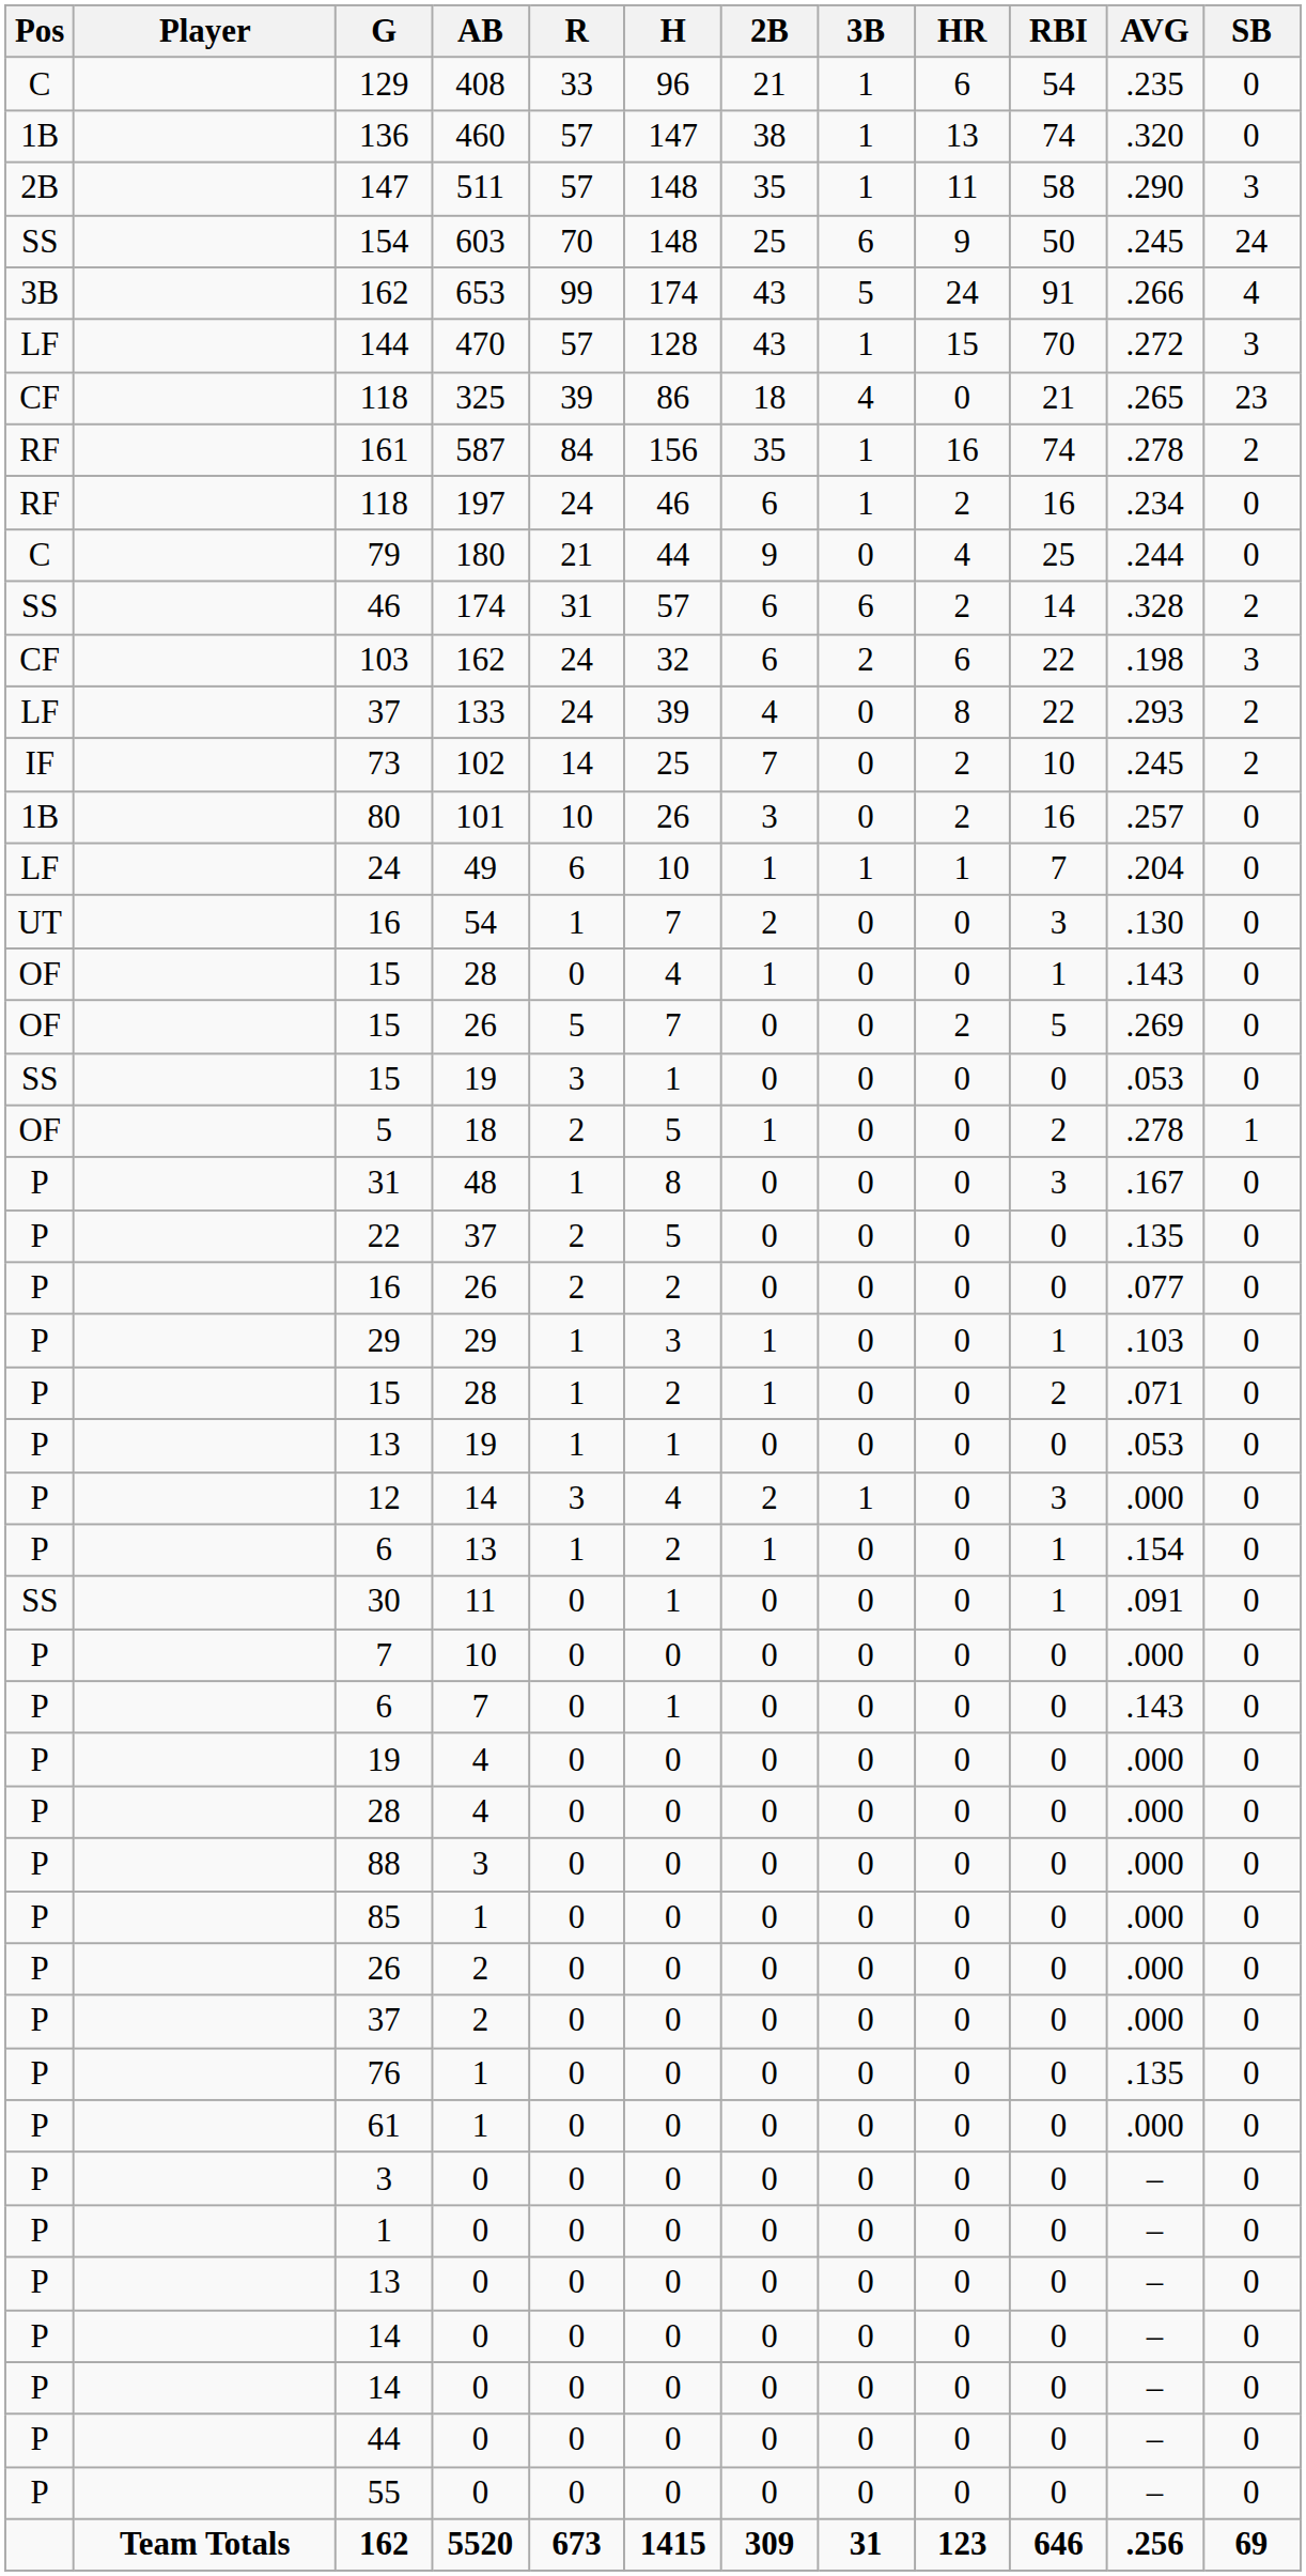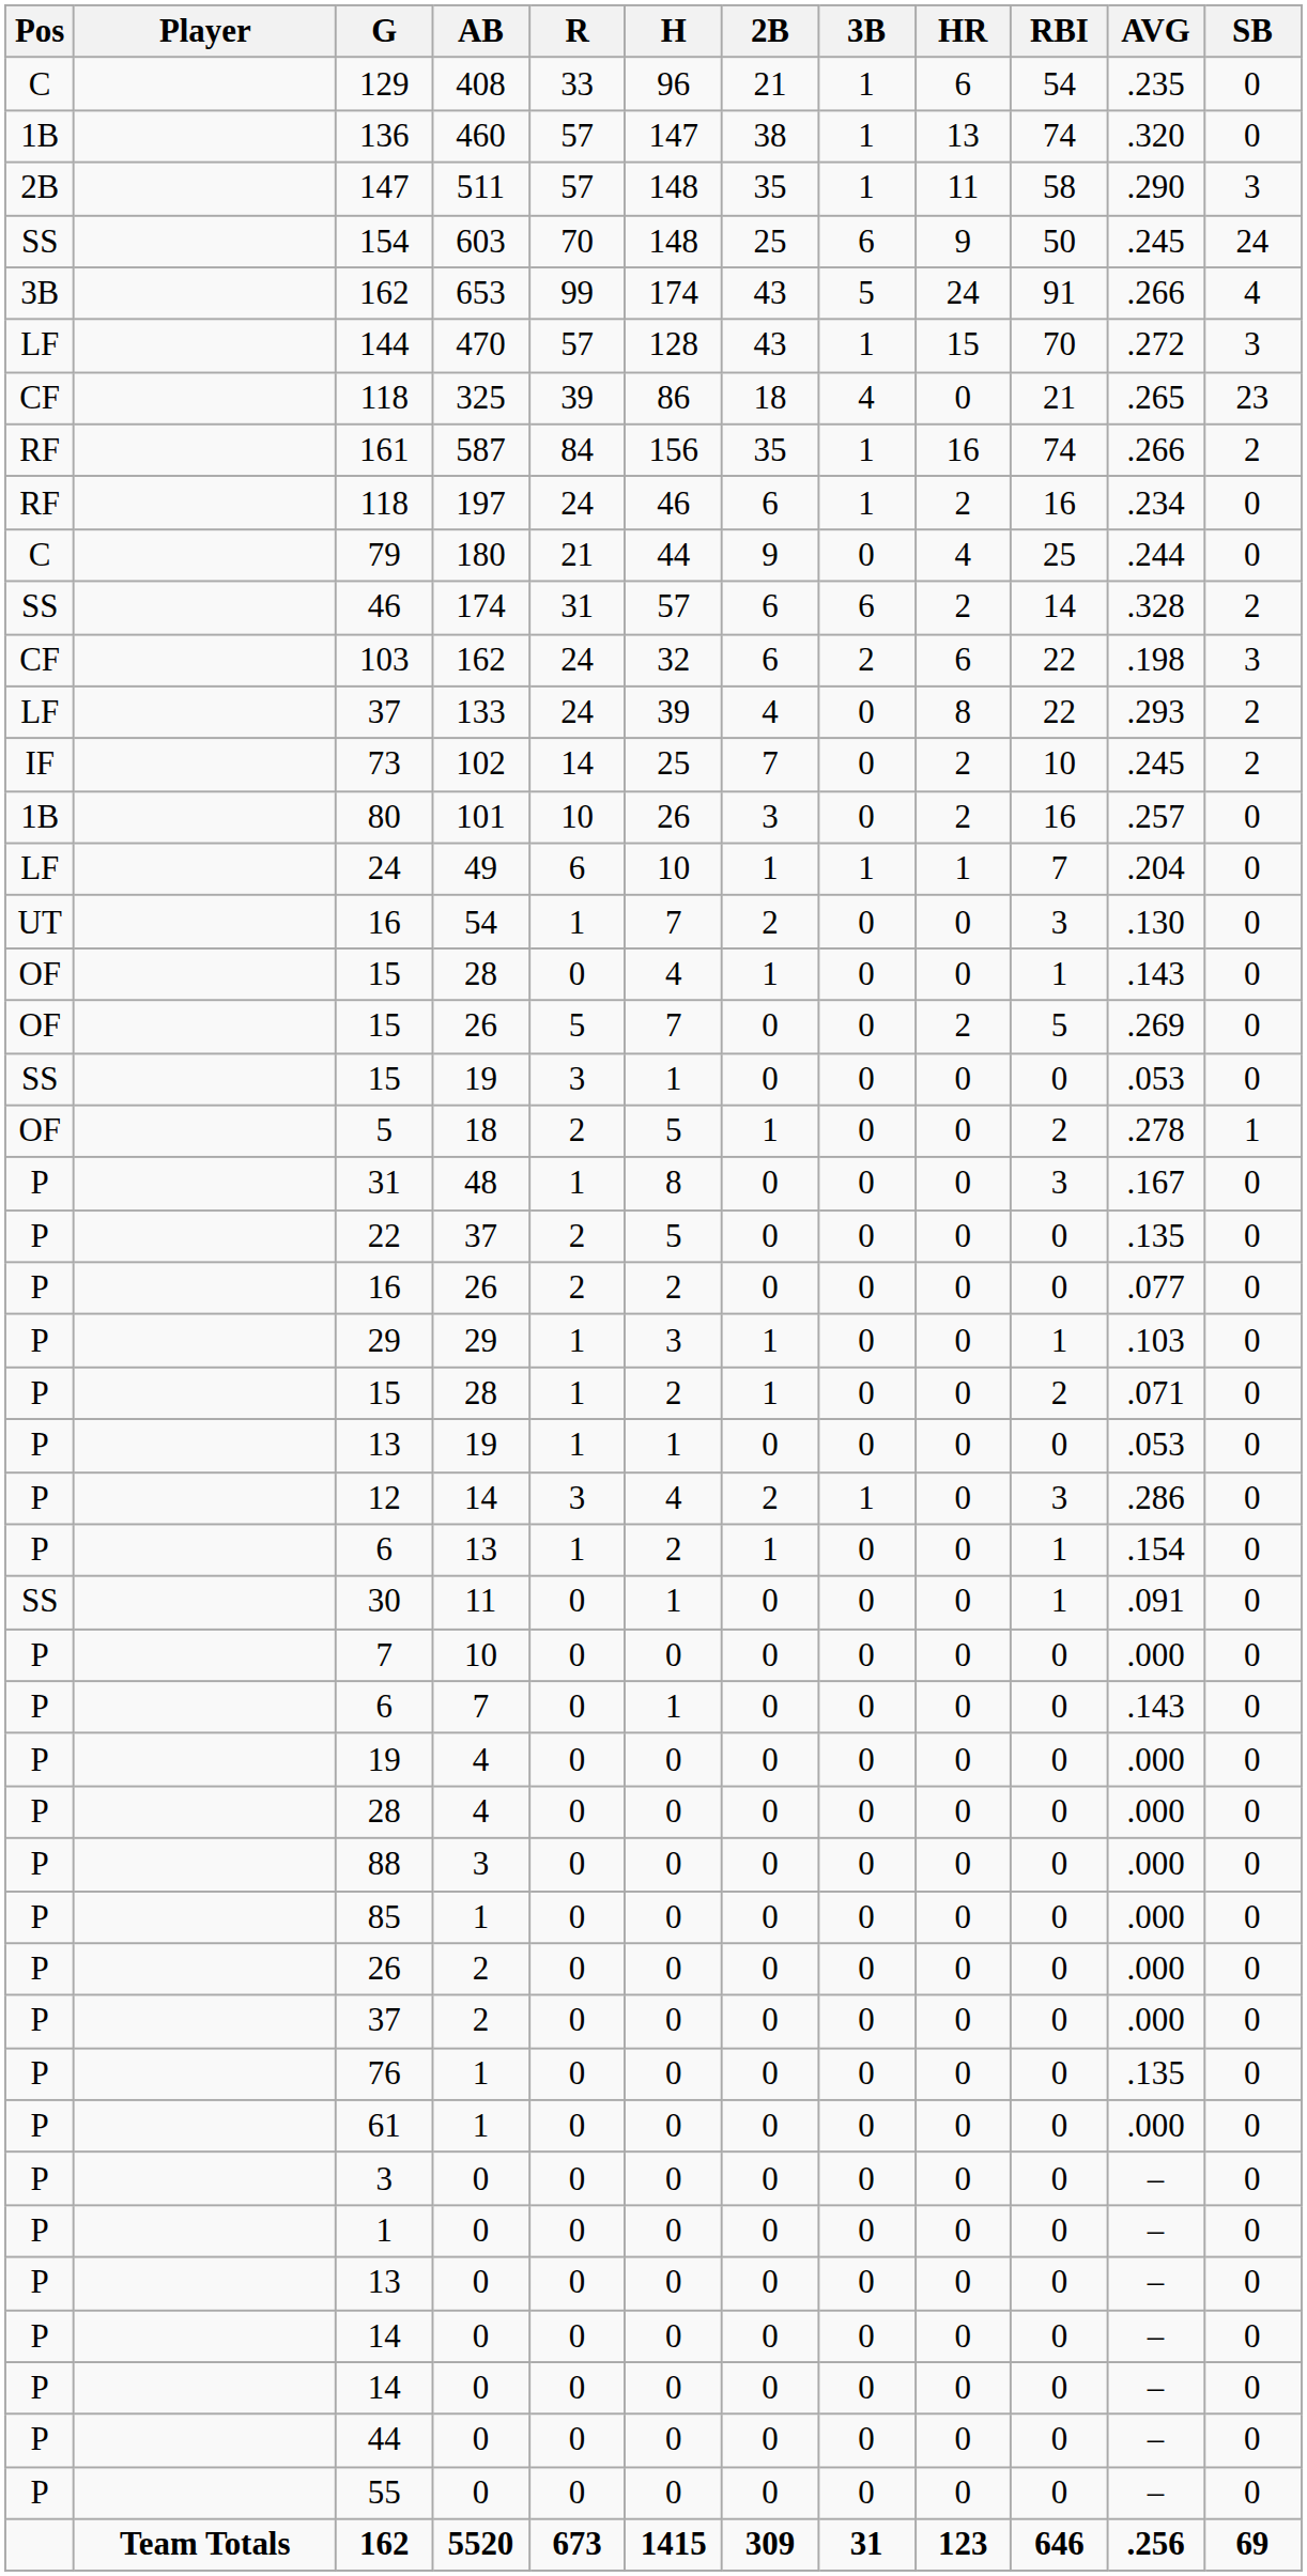161 | AVG: .278 -> .266
12 | AVG: .000 -> .286
